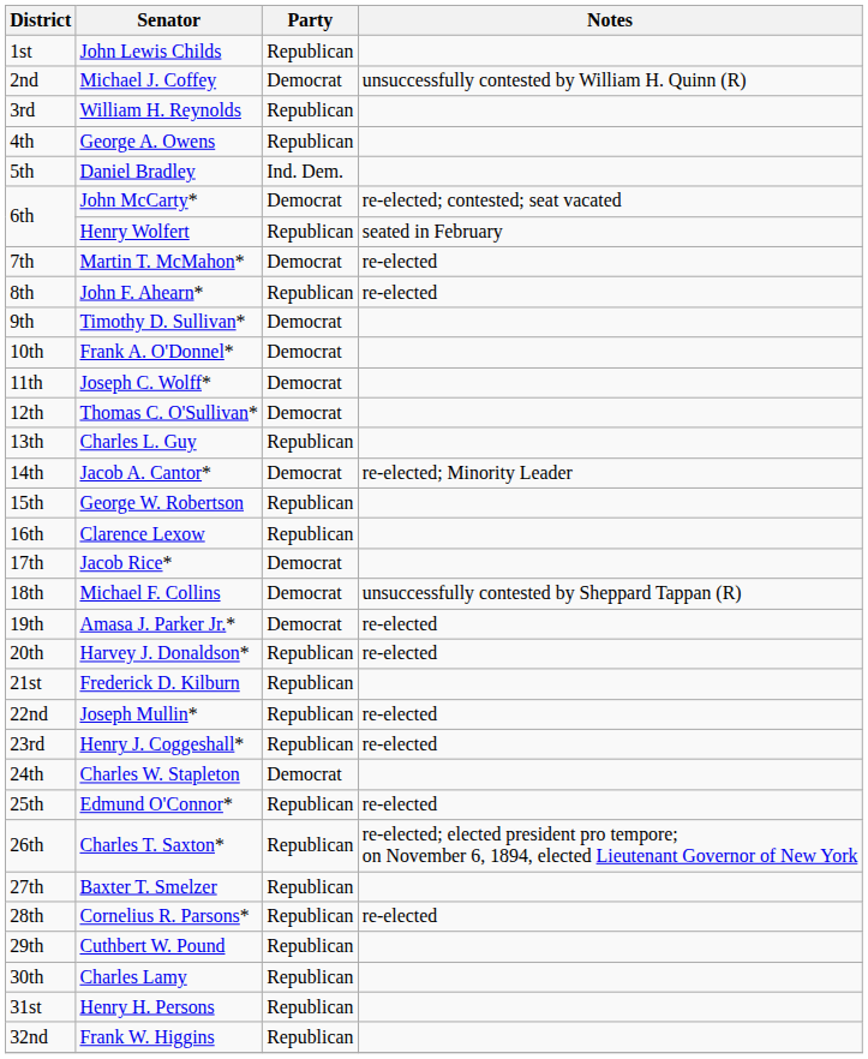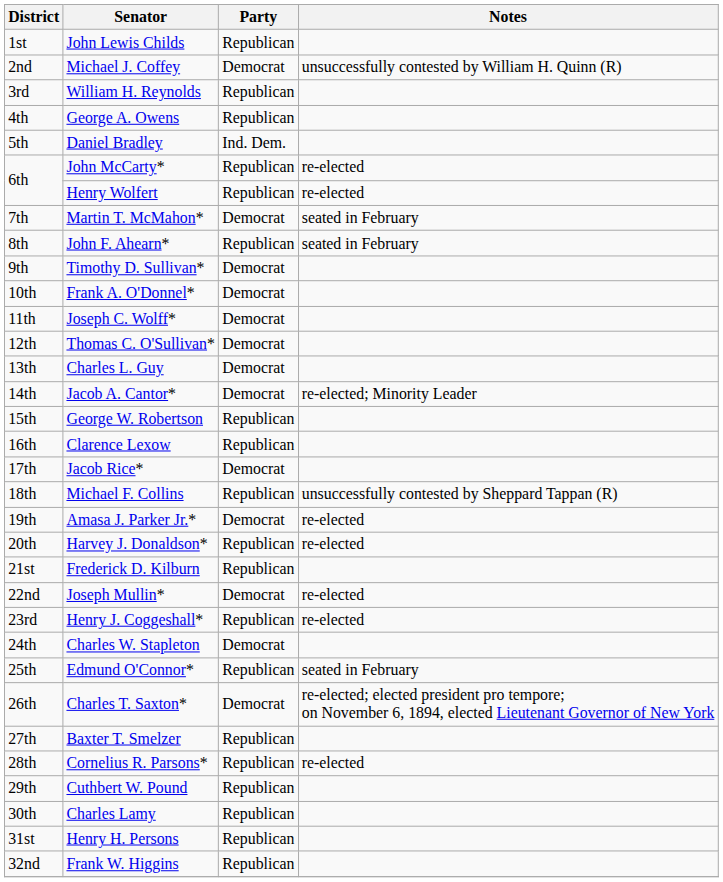John McCarty* | Party: Democrat -> Republican
John McCarty* | Notes: re-elected; contested; seat vacated -> re-elected
Henry Wolfert | Notes: seated in February -> re-elected
Martin T. McMahon* | Notes: re-elected -> seated in February
John F. Ahearn* | Notes: re-elected -> seated in February
Charles L. Guy | Party: Republican -> Democrat
Michael F. Collins | Party: Democrat -> Republican
Joseph Mullin* | Party: Republican -> Democrat
Edmund O'Connor* | Notes: re-elected -> seated in February
Charles T. Saxton* | Party: Republican -> Democrat
